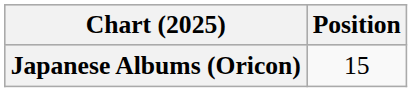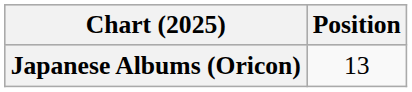Japanese Albums (Oricon) | Position: 15 -> 13
